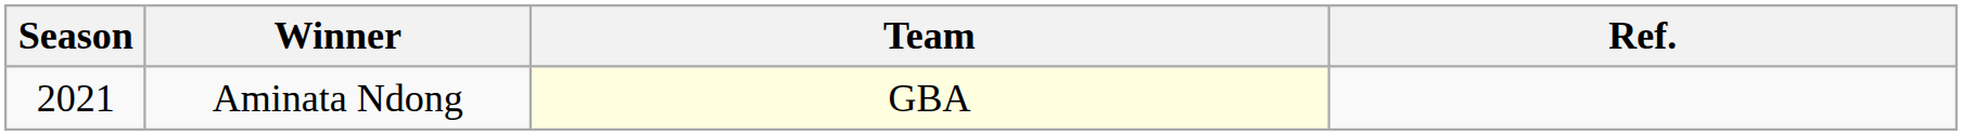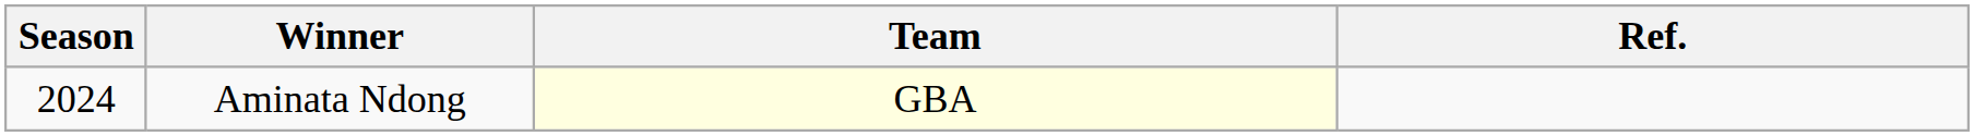Aminata Ndong | Season: 2021 -> 2024
